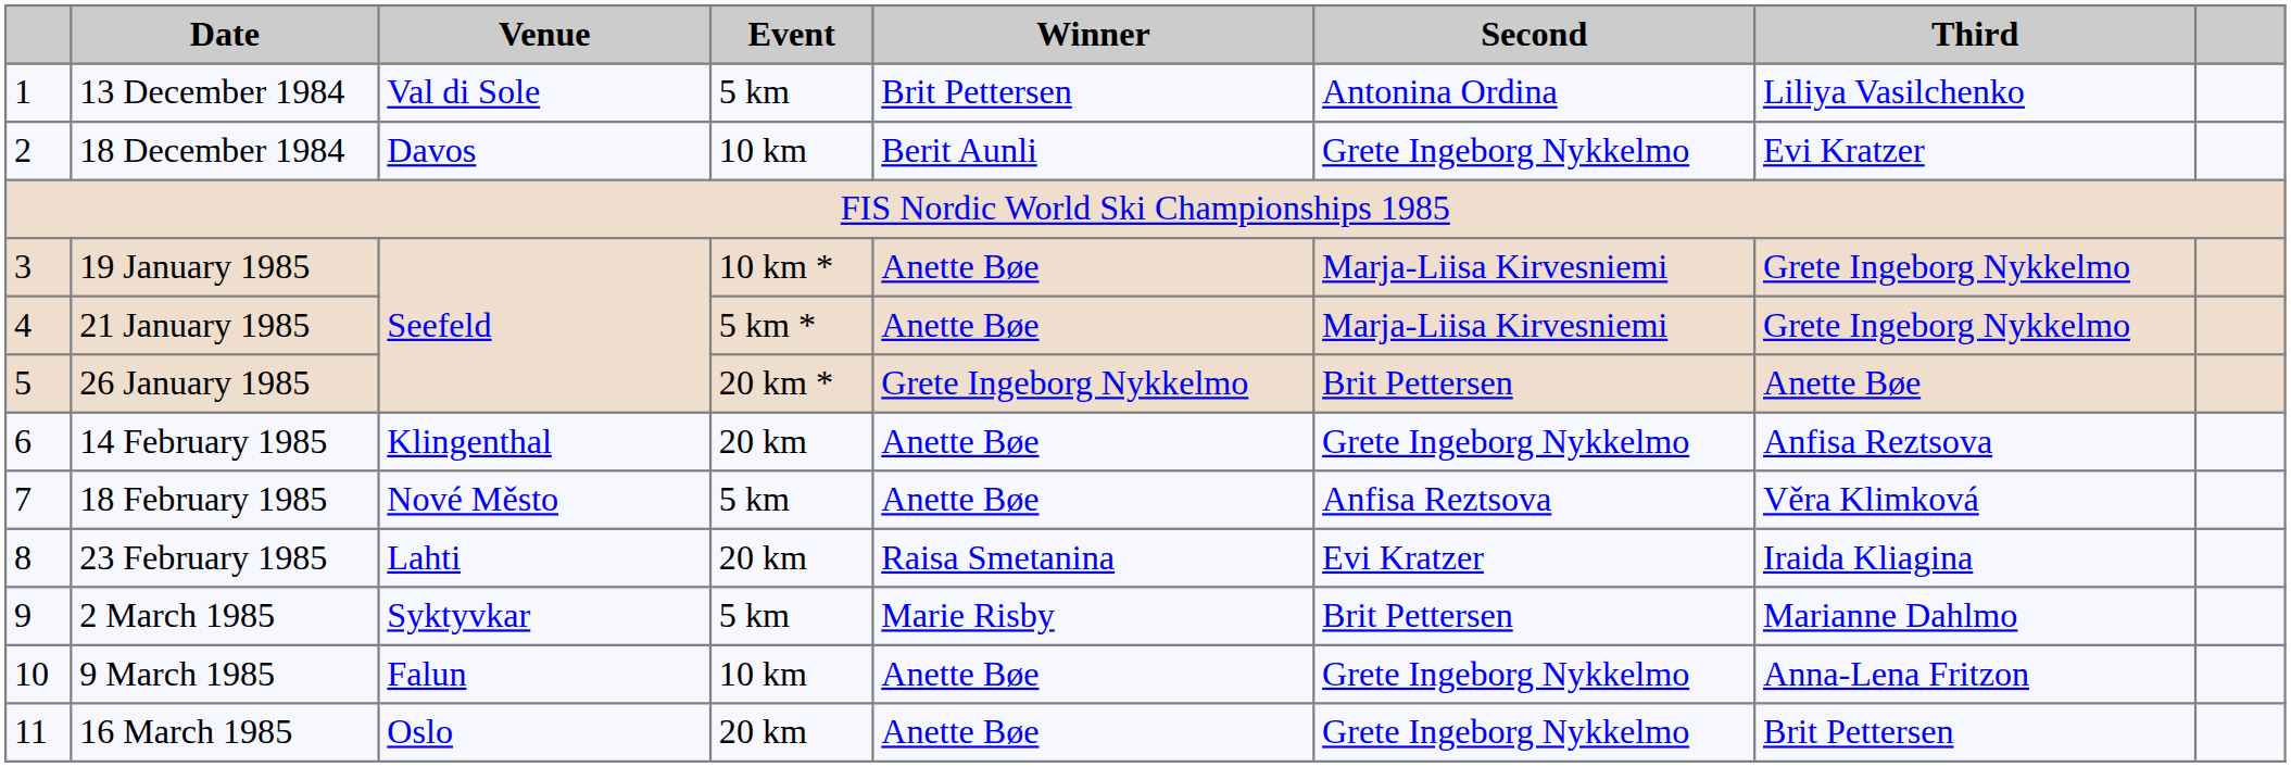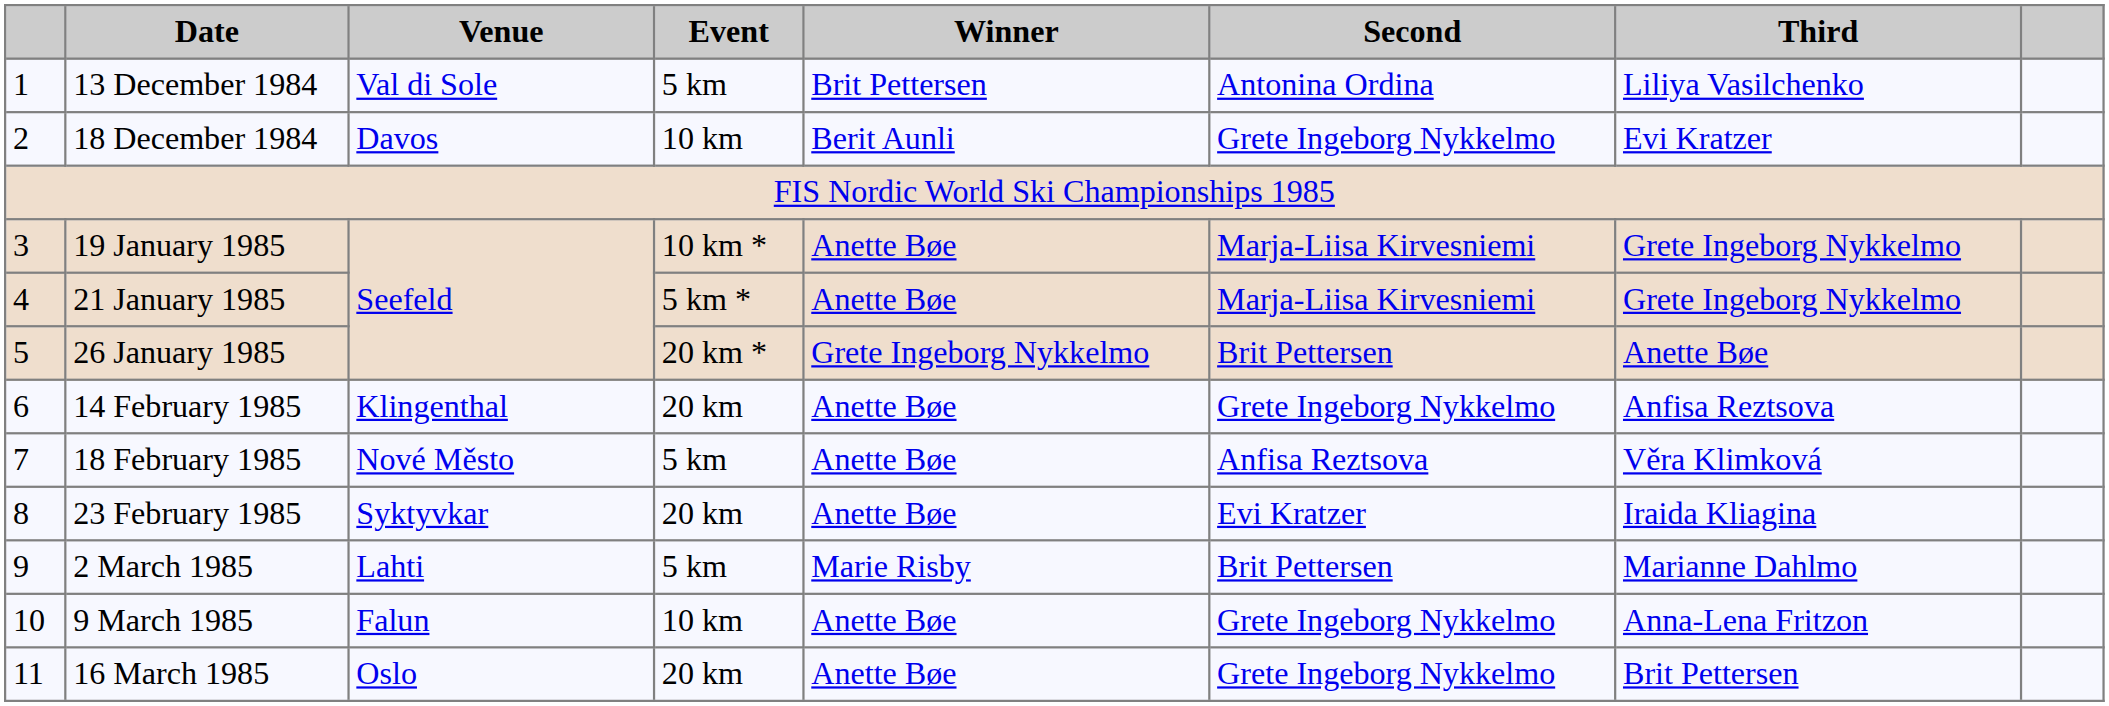23 February 1985 | Venue: Lahti -> Syktyvkar
23 February 1985 | Winner: Raisa Smetanina -> Anette Bøe
2 March 1985 | Venue: Syktyvkar -> Lahti
